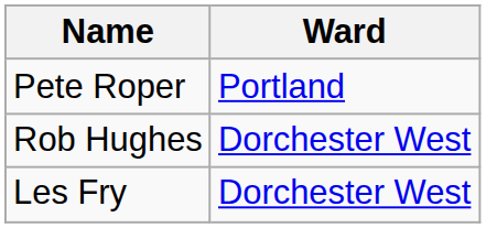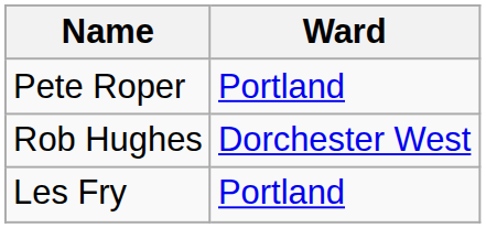Les Fry | Ward: Dorchester West -> Portland
